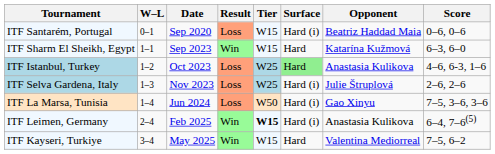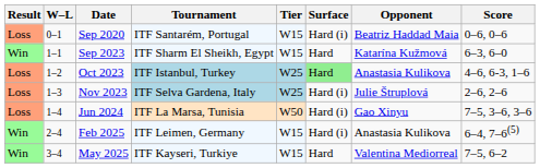columns swapped: Result <-> Tournament
Feb 2025 | Tier: bold -> normal
